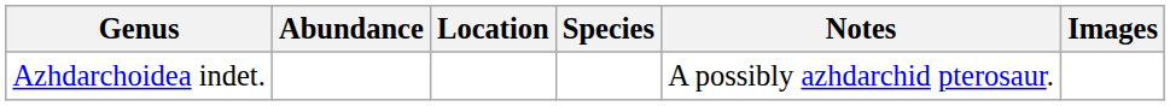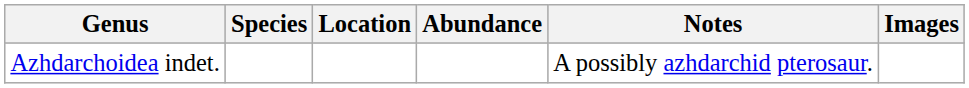columns swapped: Species <-> Abundance
